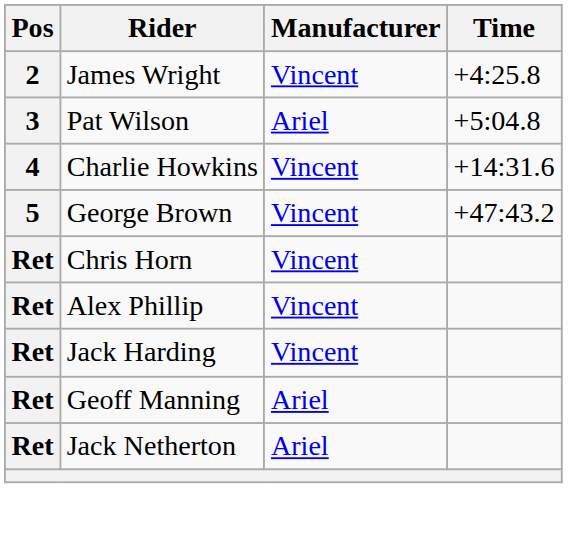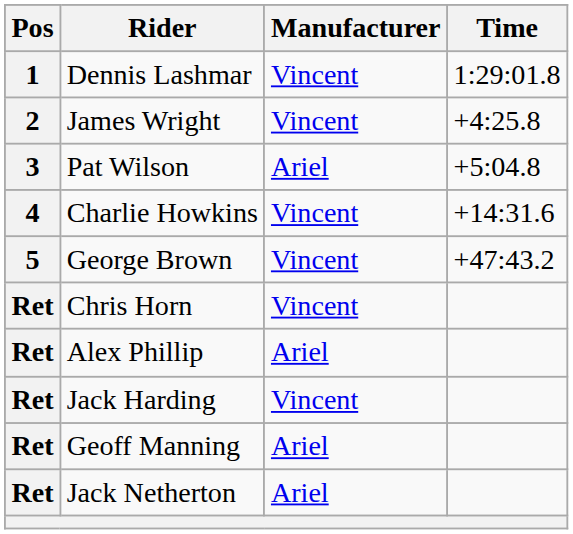+ row: 1 | Dennis Lashmar | Vincent | 1:29:01.8
Alex Phillip | Manufacturer: Vincent -> Ariel
